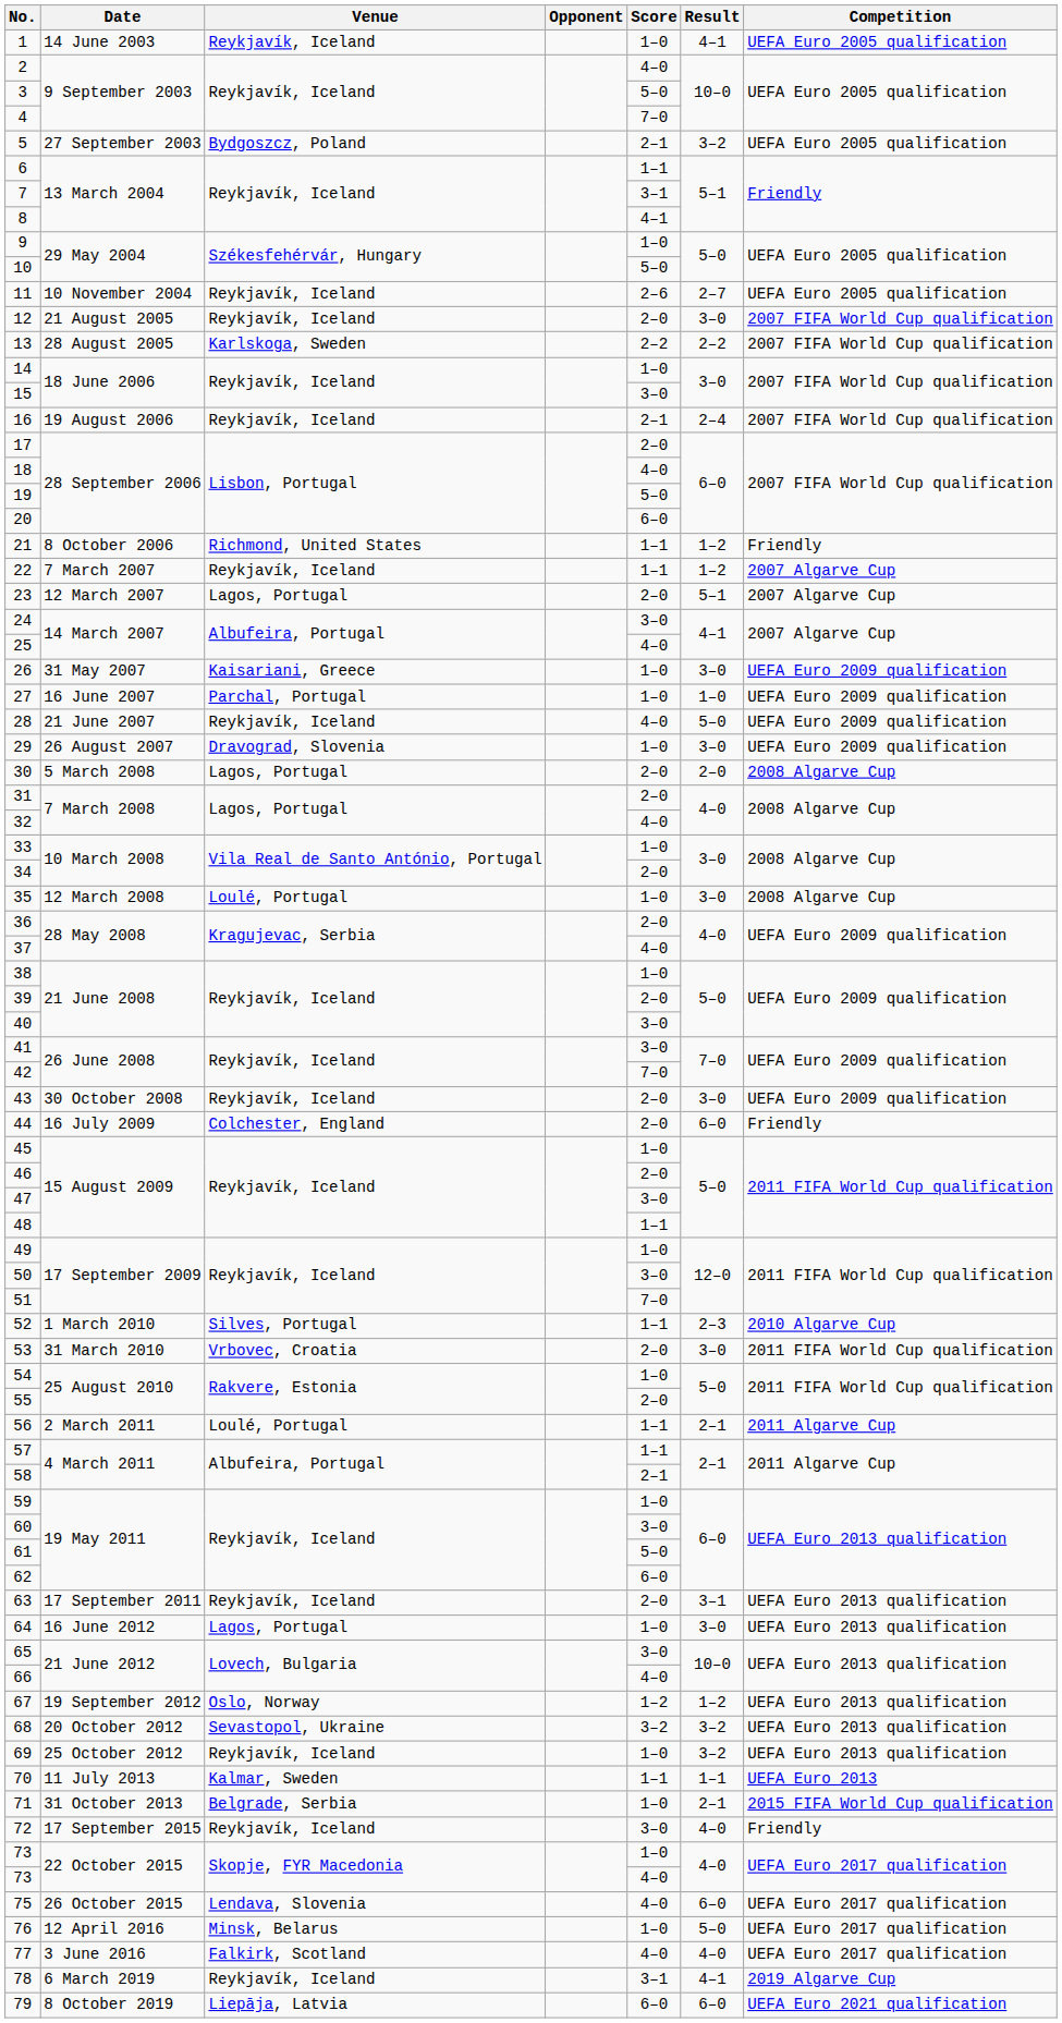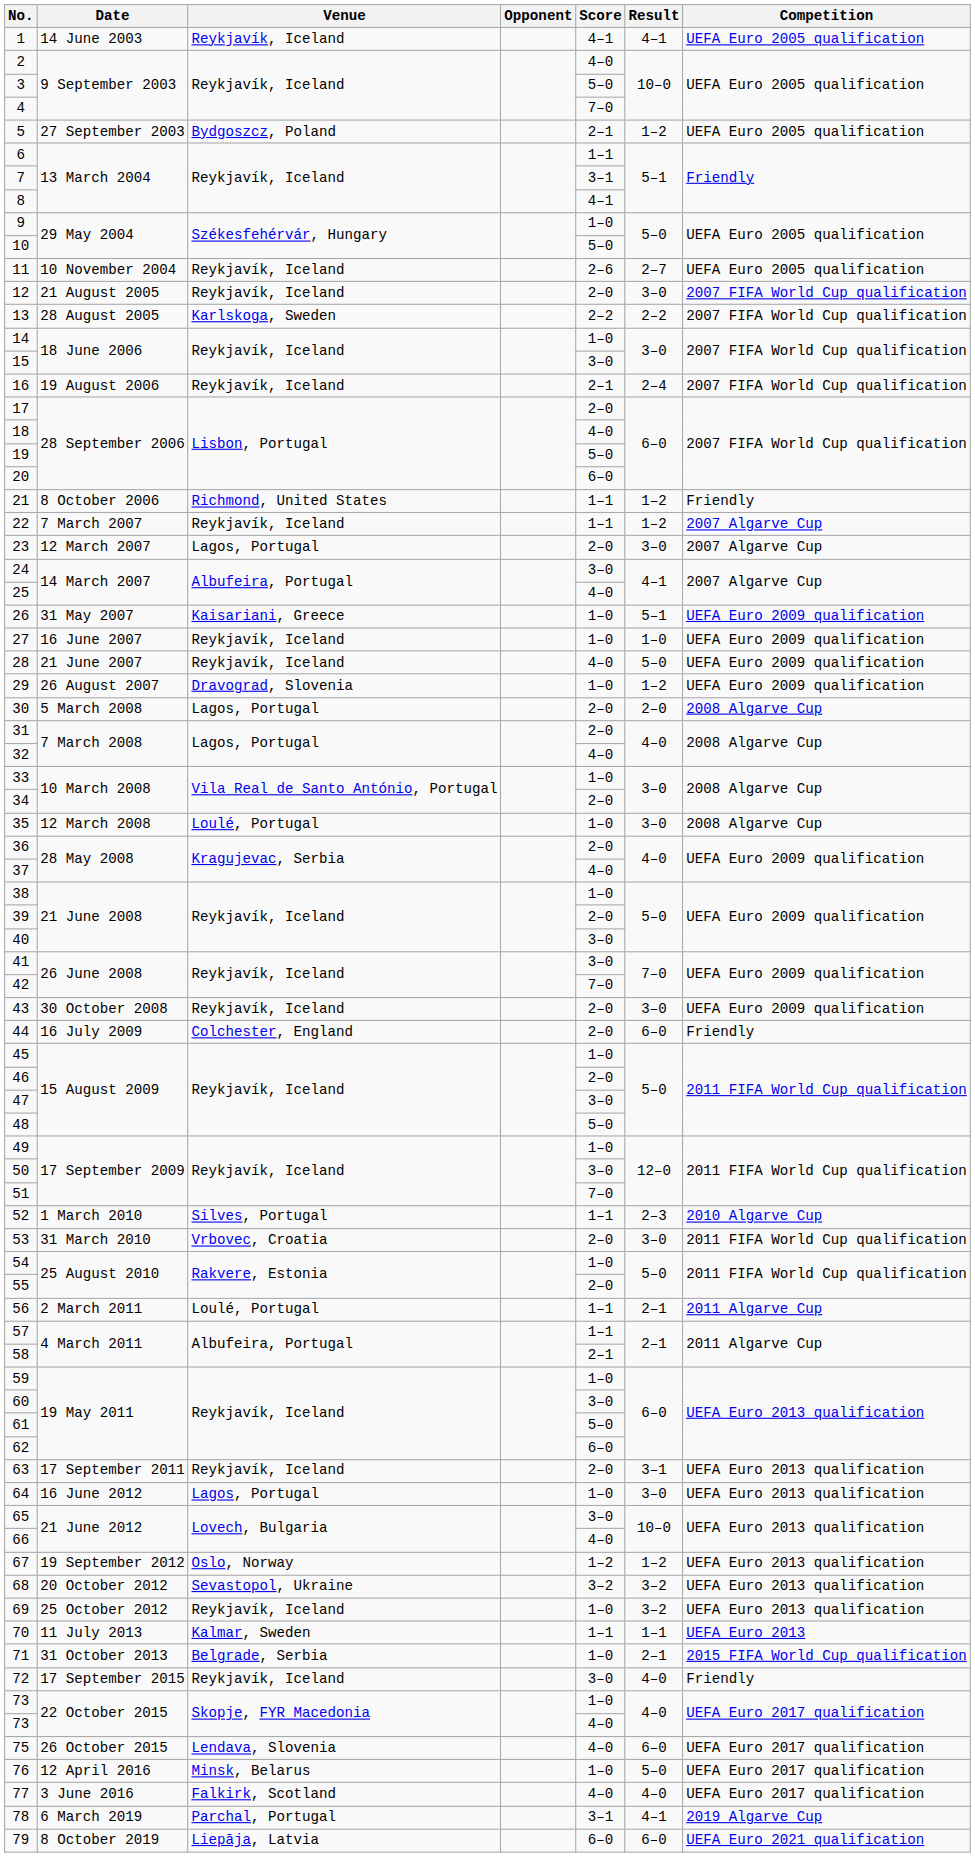1 | Score: 1–0 -> 4–1
5 | Result: 3–2 -> 1–2
23 | Result: 5–1 -> 3–0
26 | Result: 3–0 -> 5–1
27 | Venue: Parchal, Portugal -> Reykjavík, Iceland
29 | Result: 3–0 -> 1–2
48 | Score: 1–1 -> 5–0
78 | Venue: Reykjavík, Iceland -> Parchal, Portugal
